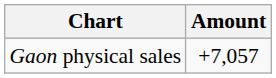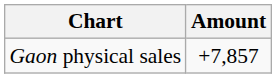Gaon physical sales | Amount: +7,057 -> +7,857
